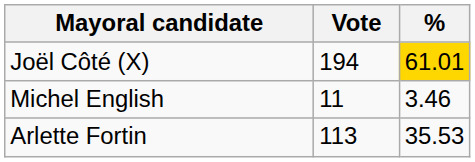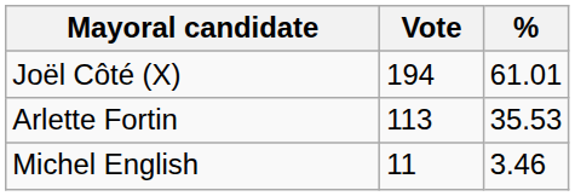Joël Côté (X) | %: gold background -> no background
rows swapped: Arlette Fortin <-> Michel English
